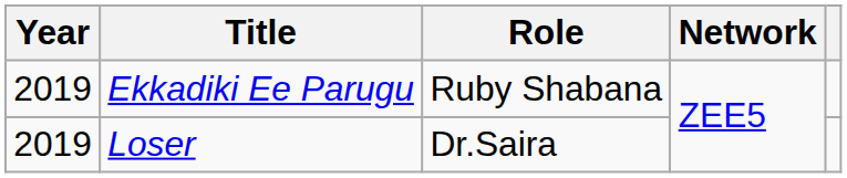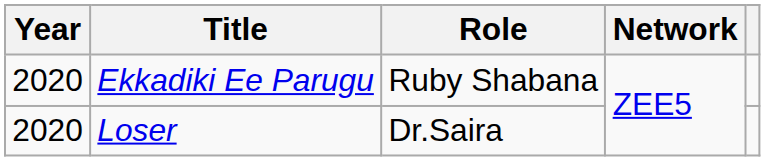Ekkadiki Ee Parugu | Year: 2019 -> 2020
Loser | Year: 2019 -> 2020
